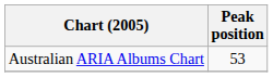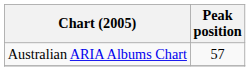Australian ARIA Albums Chart | Peak position: 53 -> 57
